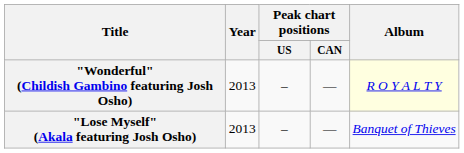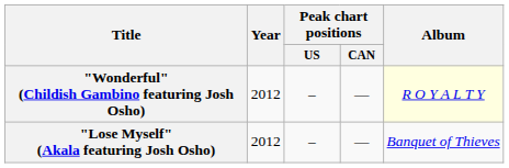"Wonderful" (Childish Gambino featuring Josh Osho) | Year: 2013 -> 2012
"Lose Myself" (Akala featuring Josh Osho) | Year: 2013 -> 2012
